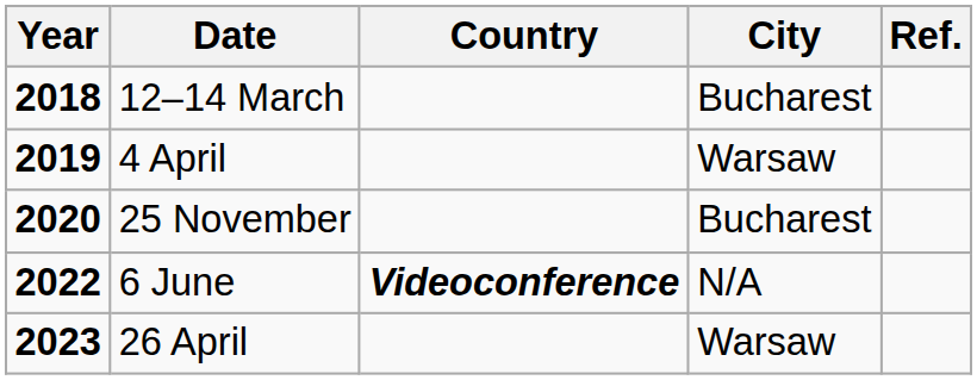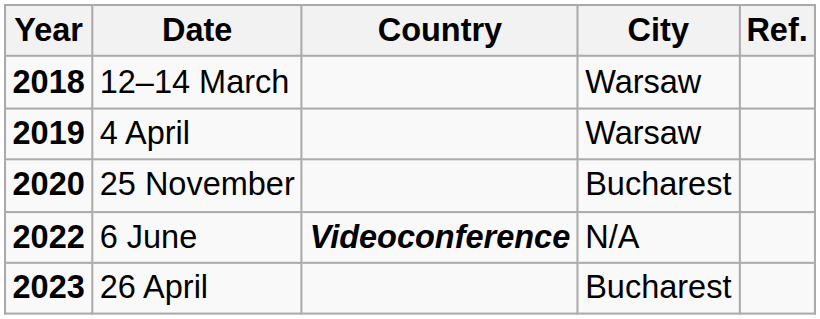12–14 March | City: Bucharest -> Warsaw
26 April | City: Warsaw -> Bucharest
